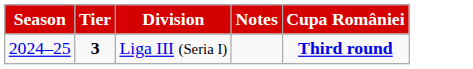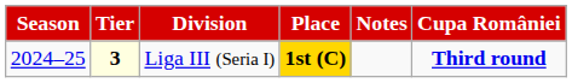+ column: Place | 1st (C)
Liga III (Seria I) | Tier: no background -> lightyellow background
